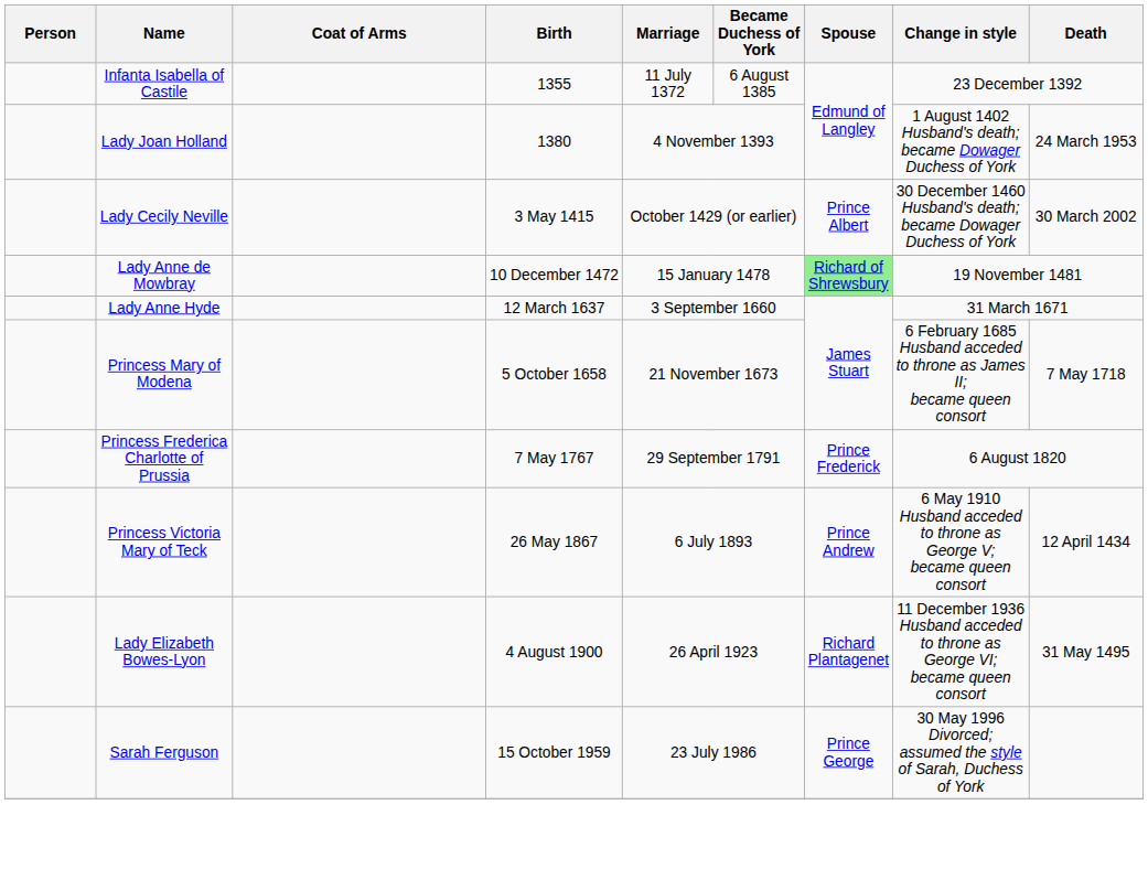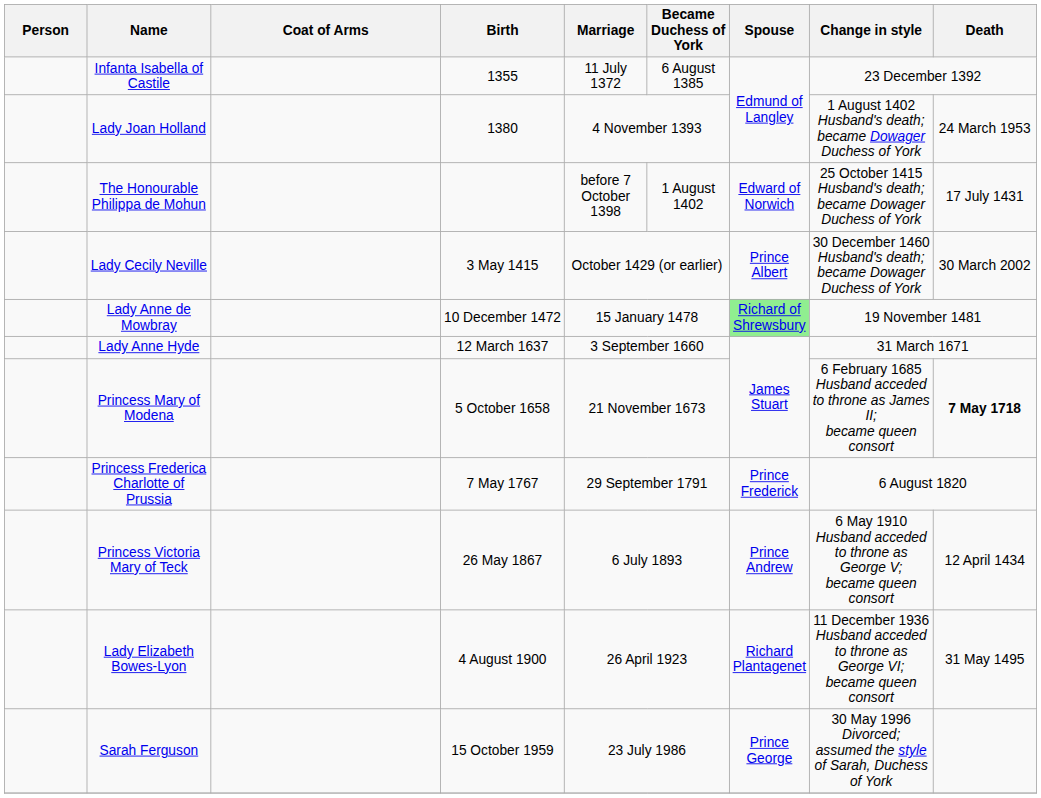+ row: The Honourable Philippa de Mohun | before 7 October 1398 | 1 August 1402 | Edward of Norwich | 25 October 1415 Husband's death; became Dowager Duchess of York | 17 July 1431
Princess Mary of Modena | Death: normal -> bold
